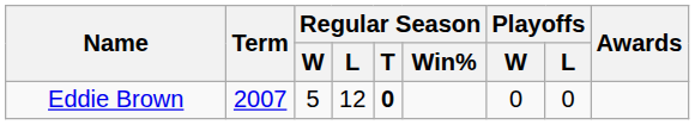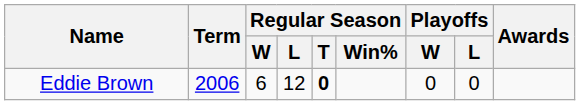Eddie Brown | Term: 2007 -> 2006
Eddie Brown | Regular Season / W: 5 -> 6
